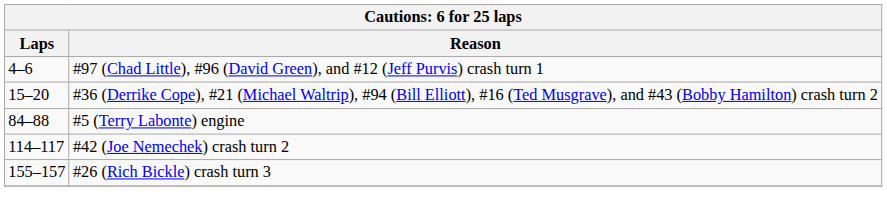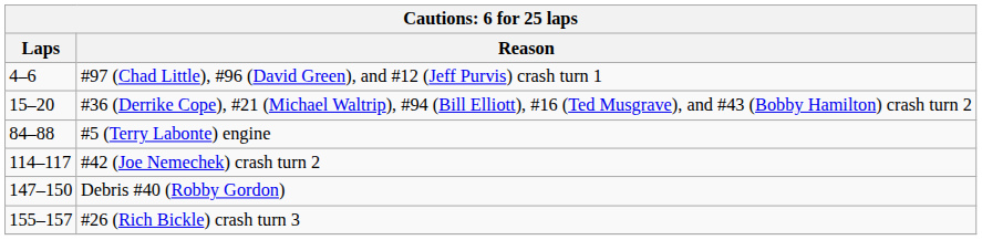+ row: 147–150 | Debris #40 (Robby Gordon)
